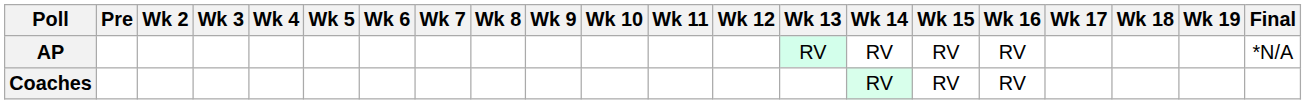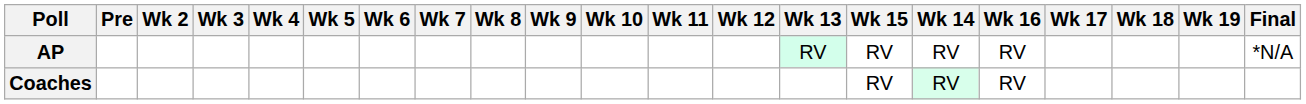columns swapped: Wk 14 <-> Wk 15
